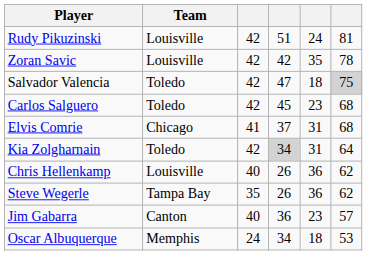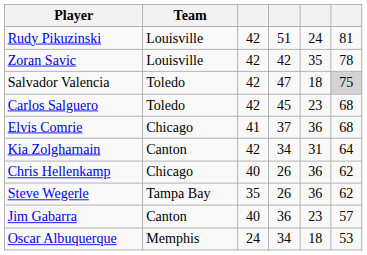Elvis Comrie | column 5: 31 -> 36
Kia Zolgharnain | Team: Toledo -> Canton
Kia Zolgharnain | column 4: lightgrey background -> no background
Chris Hellenkamp | Team: Louisville -> Chicago
